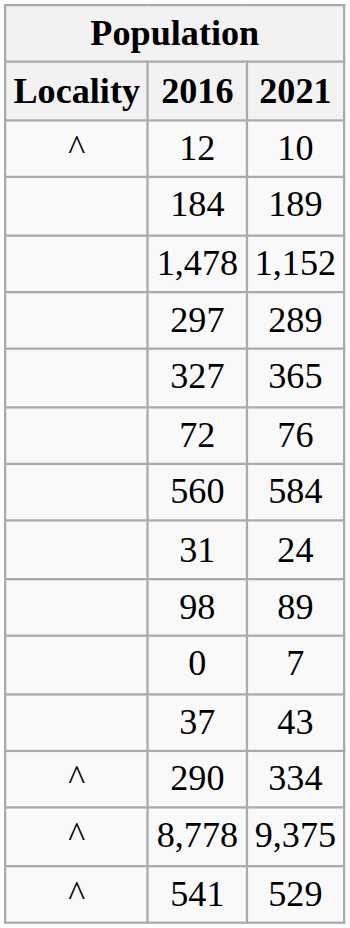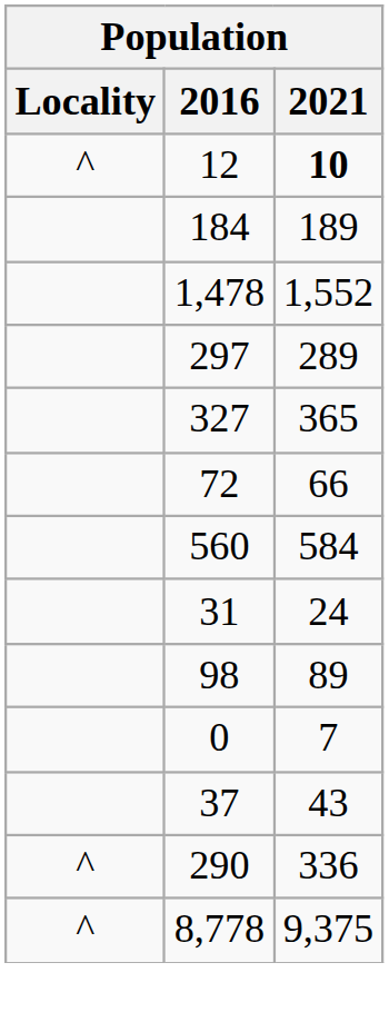12 | 2021: normal -> bold
1,478 | 2021: 1,152 -> 1,552
72 | 2021: 76 -> 66
290 | 2021: 334 -> 336
- row: ^ | 541 | 529
